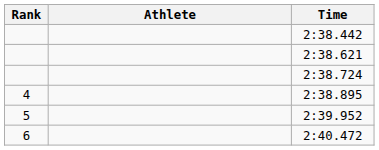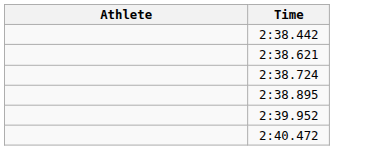- column: Rank | 4 | 5 | 6
